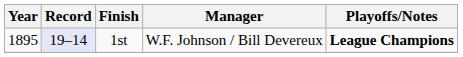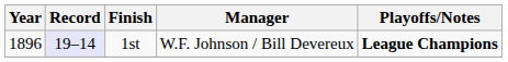1st | Year: 1895 -> 1896
